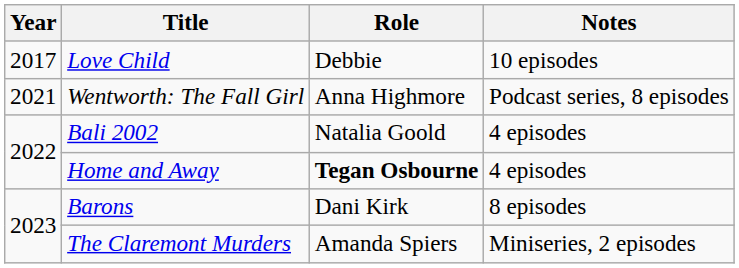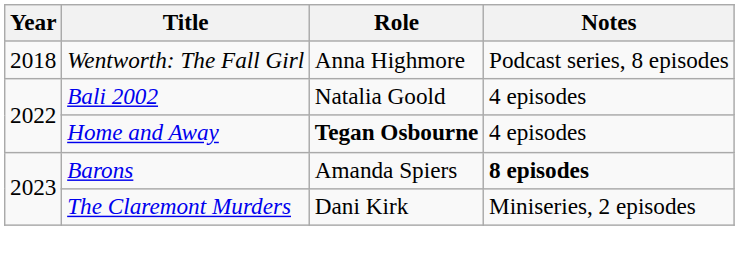- row: 2017 | Love Child | Debbie | 10 episodes
Wentworth: The Fall Girl | Year: 2021 -> 2018
Barons | Role: Dani Kirk -> Amanda Spiers
Barons | Notes: normal -> bold
The Claremont Murders | Role: Amanda Spiers -> Dani Kirk
